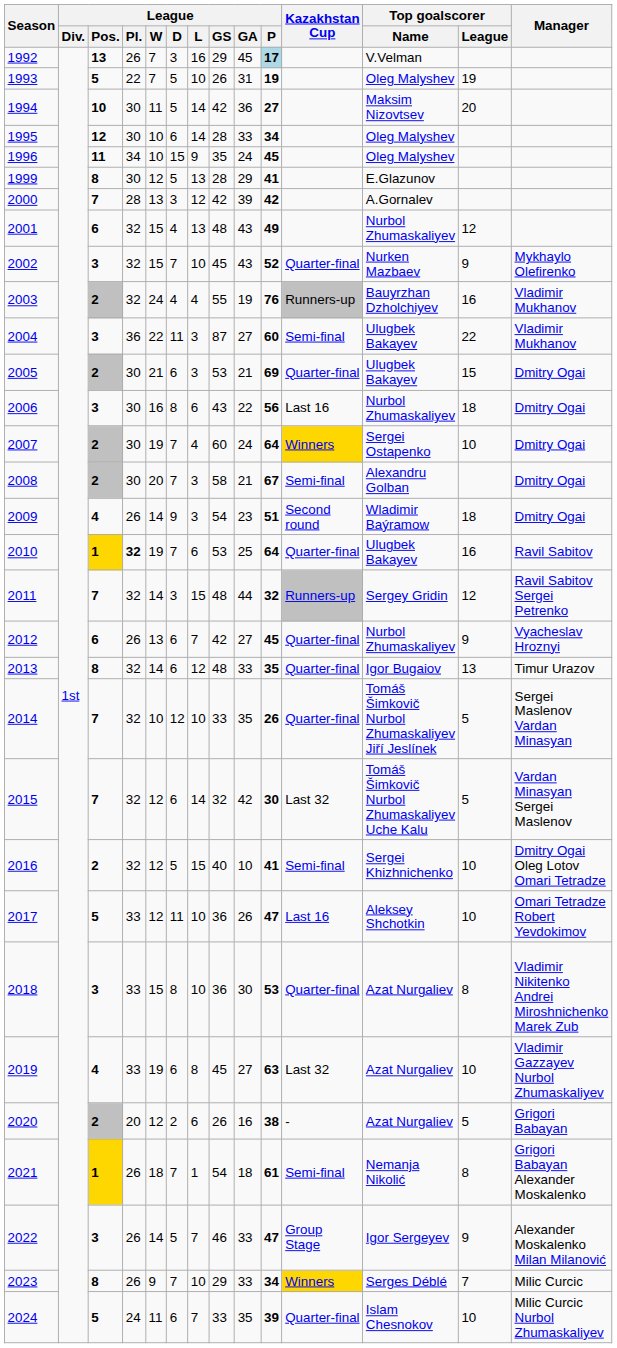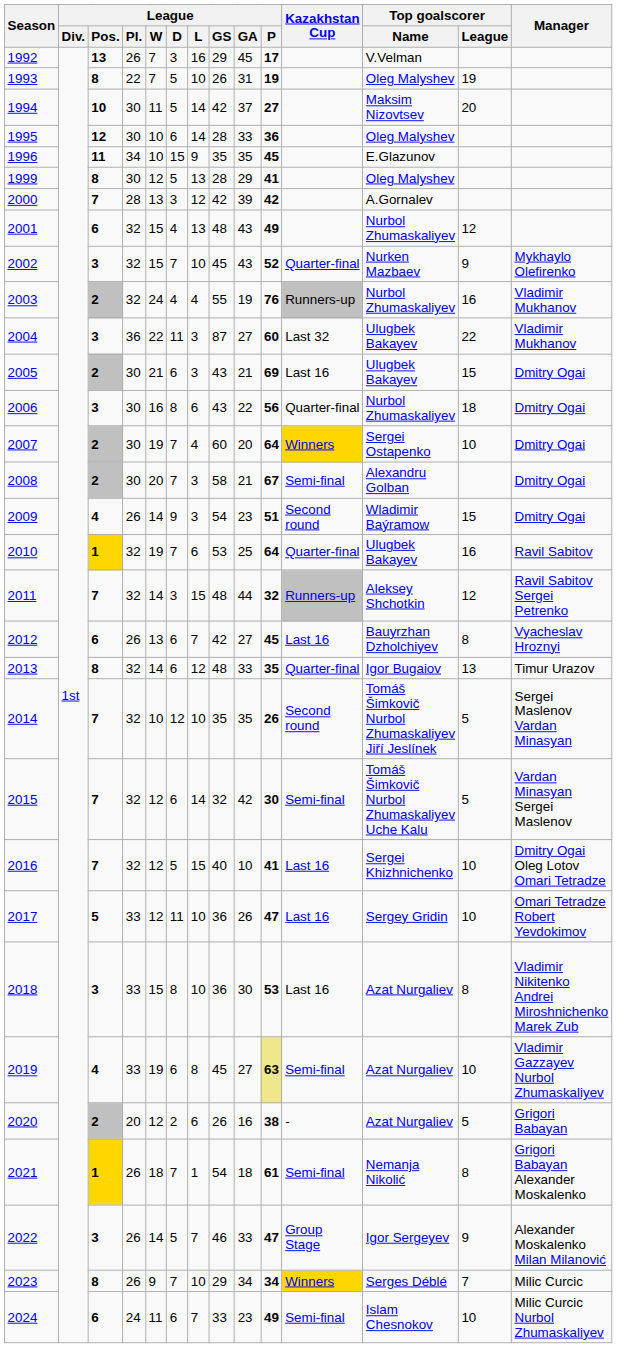1992 | League / P: lightblue background -> no background
1993 | League / Pos.: 5 -> 8
1994 | League / GA: 36 -> 37
1995 | League / P: 34 -> 36
1996 | League / GA: 24 -> 35
1996 | Top goalscorer / Name: Oleg Malyshev -> E.Glazunov
1999 | Top goalscorer / Name: E.Glazunov -> Oleg Malyshev
2003 | Top goalscorer / Name: Bauyrzhan Dzholchiyev -> Nurbol Zhumaskaliyev
2004 | Kazakhstan Cup: Semi-final -> Last 32
2005 | League / GS: 53 -> 43
2005 | Kazakhstan Cup: Quarter-final -> Last 16
2006 | Kazakhstan Cup: Last 16 -> Quarter-final
2007 | League / GA: 24 -> 20
2009 | Top goalscorer / League: 18 -> 15
2010 | League / Pl.: bold -> normal
2011 | Top goalscorer / Name: Sergey Gridin -> Aleksey Shchotkin
2012 | Kazakhstan Cup: Quarter-final -> Last 16
2012 | Top goalscorer / Name: Nurbol Zhumaskaliyev -> Bauyrzhan Dzholchiyev
2012 | Top goalscorer / League: 9 -> 8
2014 | League / GS: 33 -> 35
2014 | Kazakhstan Cup: Quarter-final -> Second round
2015 | Kazakhstan Cup: Last 32 -> Semi-final
2016 | League / Pos.: 2 -> 7
2016 | Kazakhstan Cup: Semi-final -> Last 16
2017 | Top goalscorer / Name: Aleksey Shchotkin -> Sergey Gridin
2018 | Kazakhstan Cup: Quarter-final -> Last 16
2019 | League / P: no background -> khaki background
2019 | Kazakhstan Cup: Last 32 -> Semi-final
2023 | League / GA: 33 -> 34
2024 | League / Pos.: 5 -> 6
2024 | League / GA: 35 -> 23
2024 | League / P: 39 -> 49
2024 | Kazakhstan Cup: Quarter-final -> Semi-final
